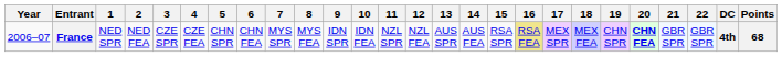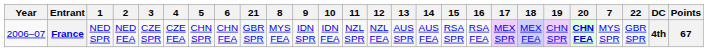columns swapped: 7 <-> 21
France | 16: khaki background -> no background
France | Points: 68 -> 67
